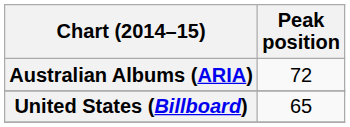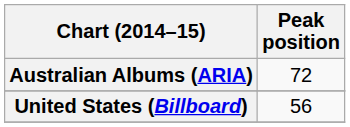United States (Billboard) | Peak position: 65 -> 56
